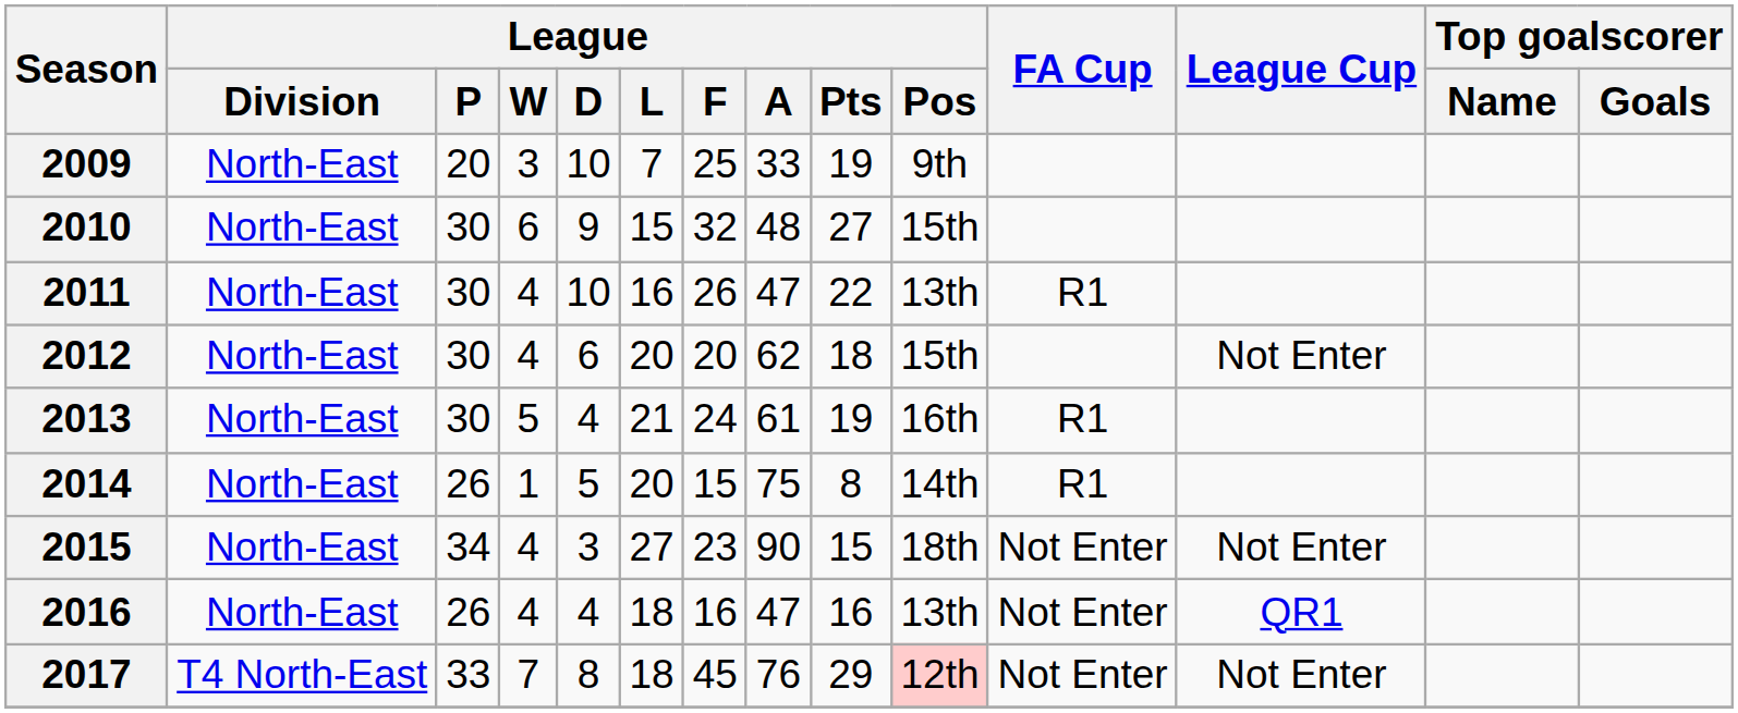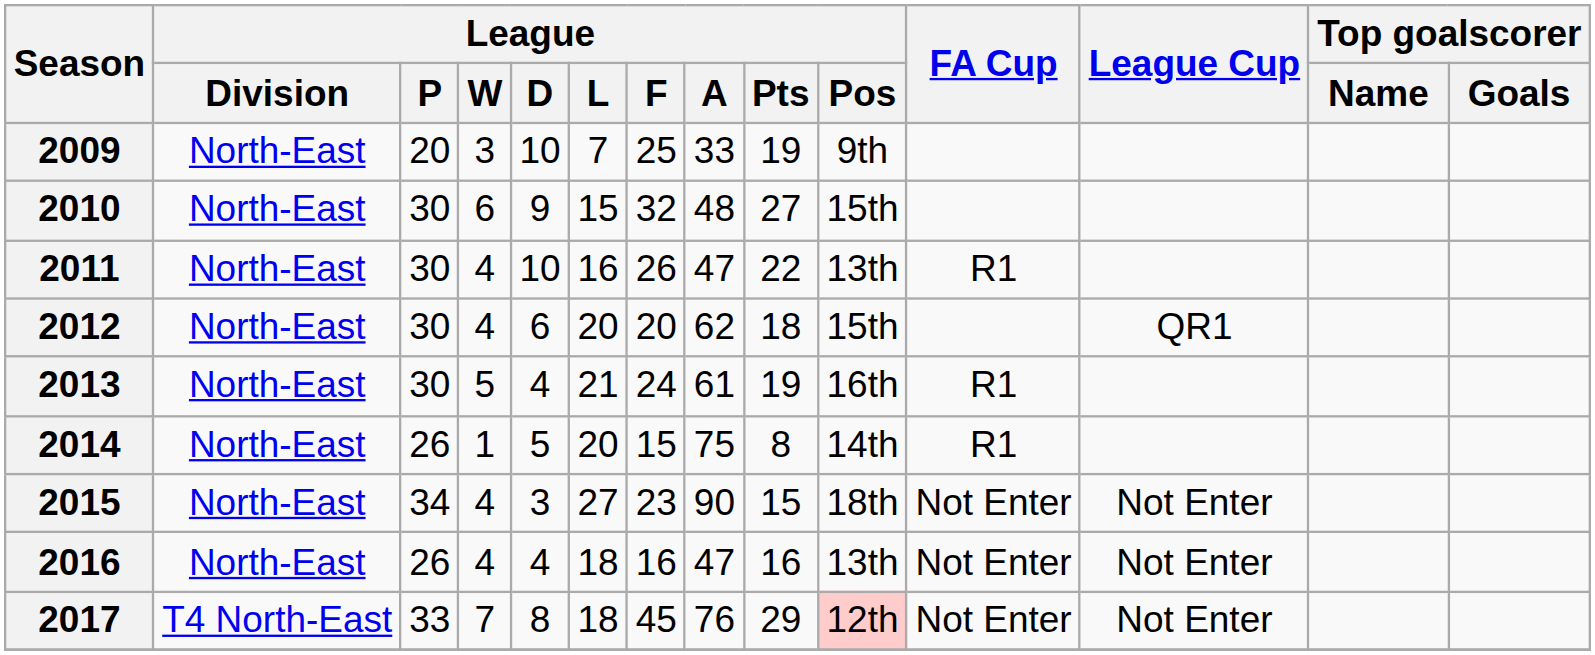2012 | League Cup: Not Enter -> QR1
2016 | League Cup: QR1 -> Not Enter
